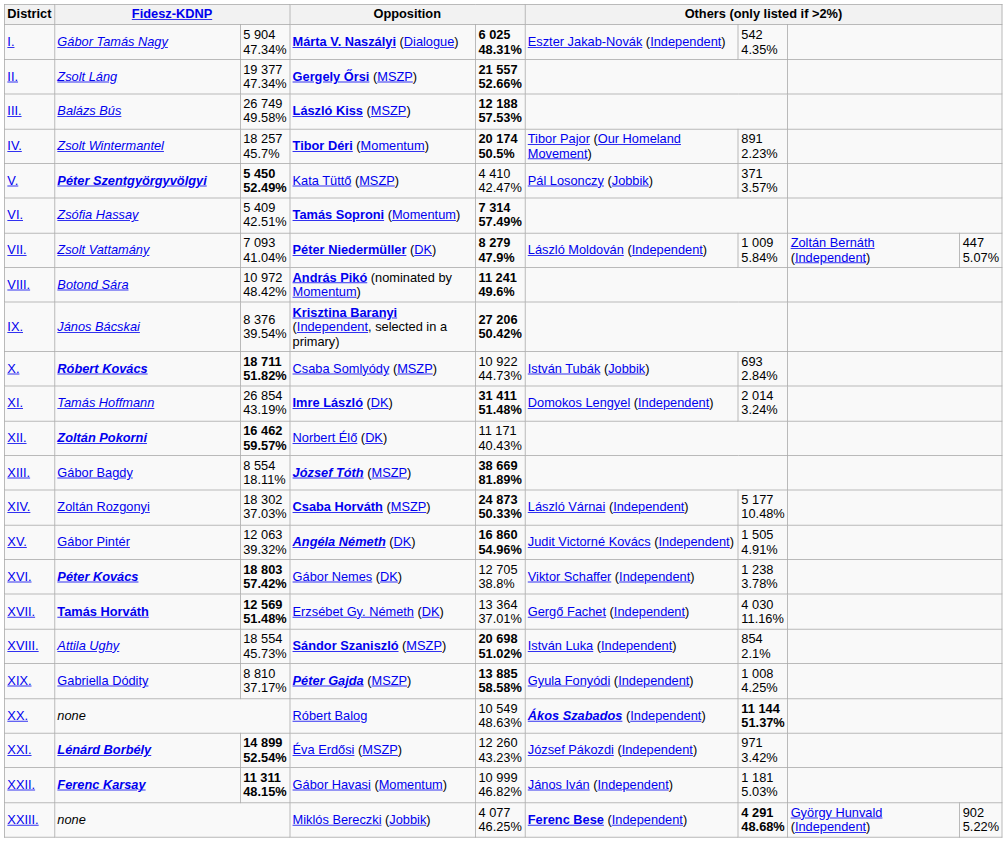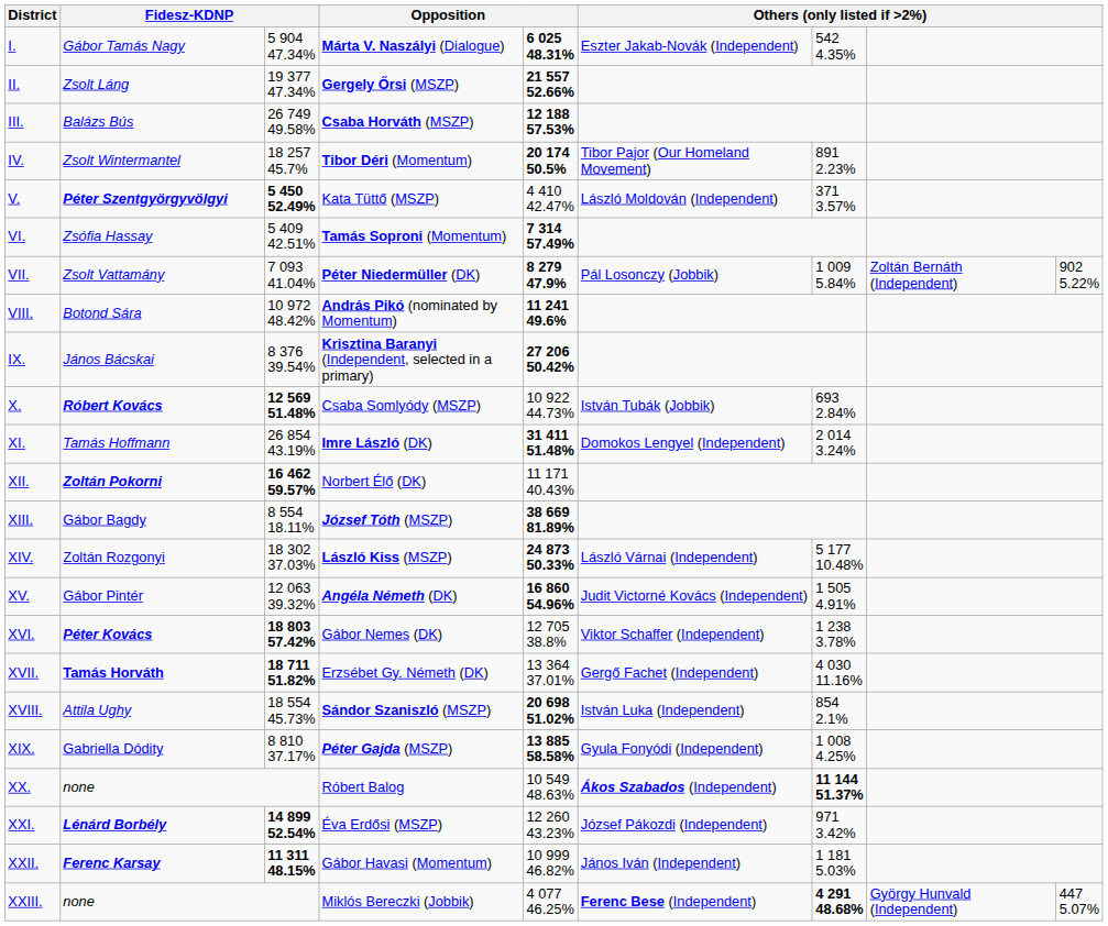III. | column 4: László Kiss (MSZP) -> Csaba Horváth (MSZP)
V. | column 6: Pál Losonczy (Jobbik) -> László Moldován (Independent)
VII. | column 6: László Moldován (Independent) -> Pál Losonczy (Jobbik)
VII. | column 9: 447 5.07% -> 902 5.22%
X. | column 3: 18 711 51.82% -> 12 569 51.48%
XIV. | column 4: Csaba Horváth (MSZP) -> László Kiss (MSZP)
XVII. | column 3: 12 569 51.48% -> 18 711 51.82%
XXIII. | column 9: 902 5.22% -> 447 5.07%
